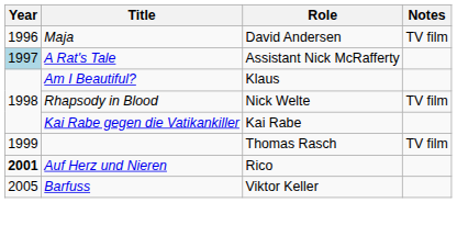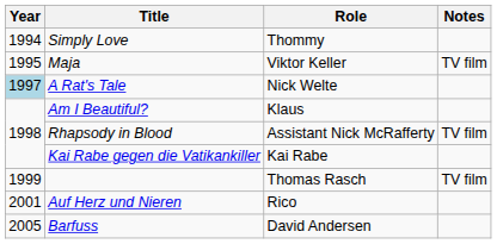+ row: 1994 | Simply Love | Thommy
Maja | Year: 1996 -> 1995
Maja | Role: David Andersen -> Viktor Keller
A Rat's Tale | Role: Assistant Nick McRafferty -> Nick Welte
Rhapsody in Blood | Role: Nick Welte -> Assistant Nick McRafferty
Auf Herz und Nieren | Year: bold -> normal
Barfuss | Role: Viktor Keller -> David Andersen
